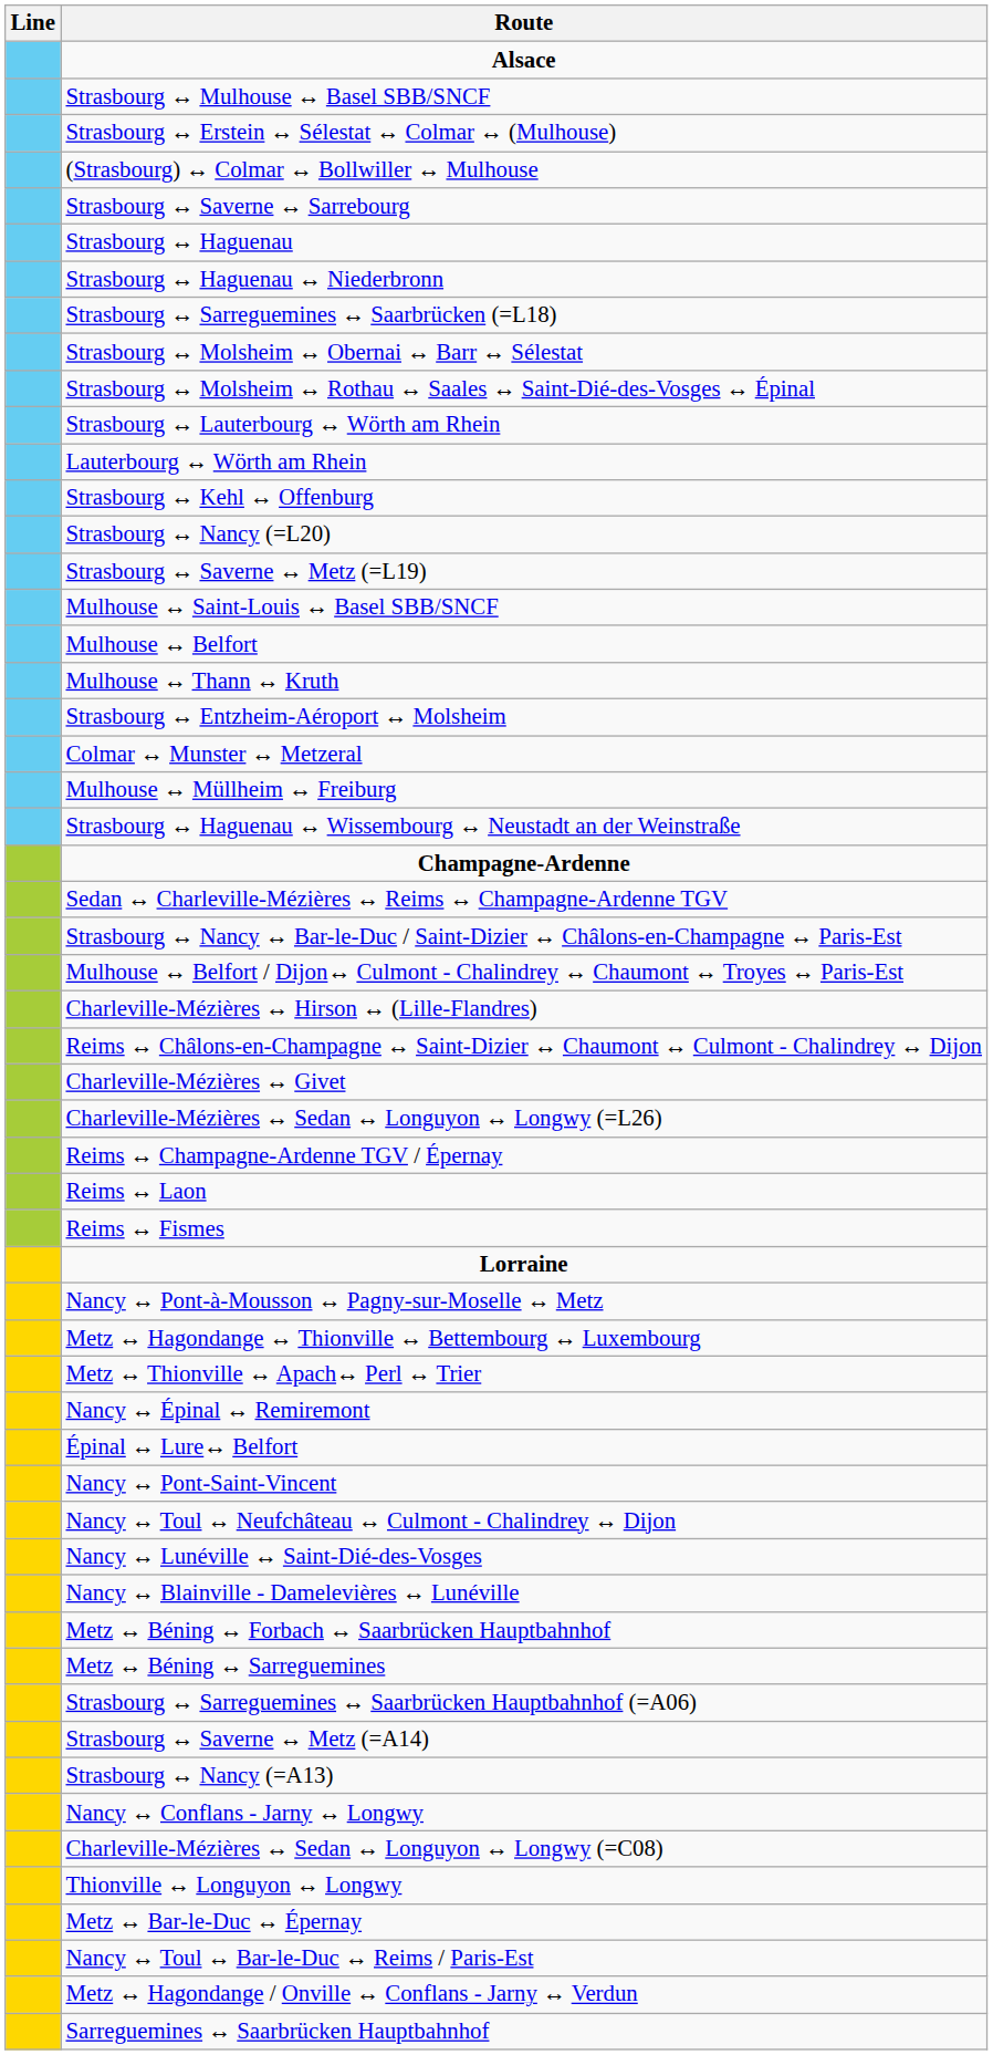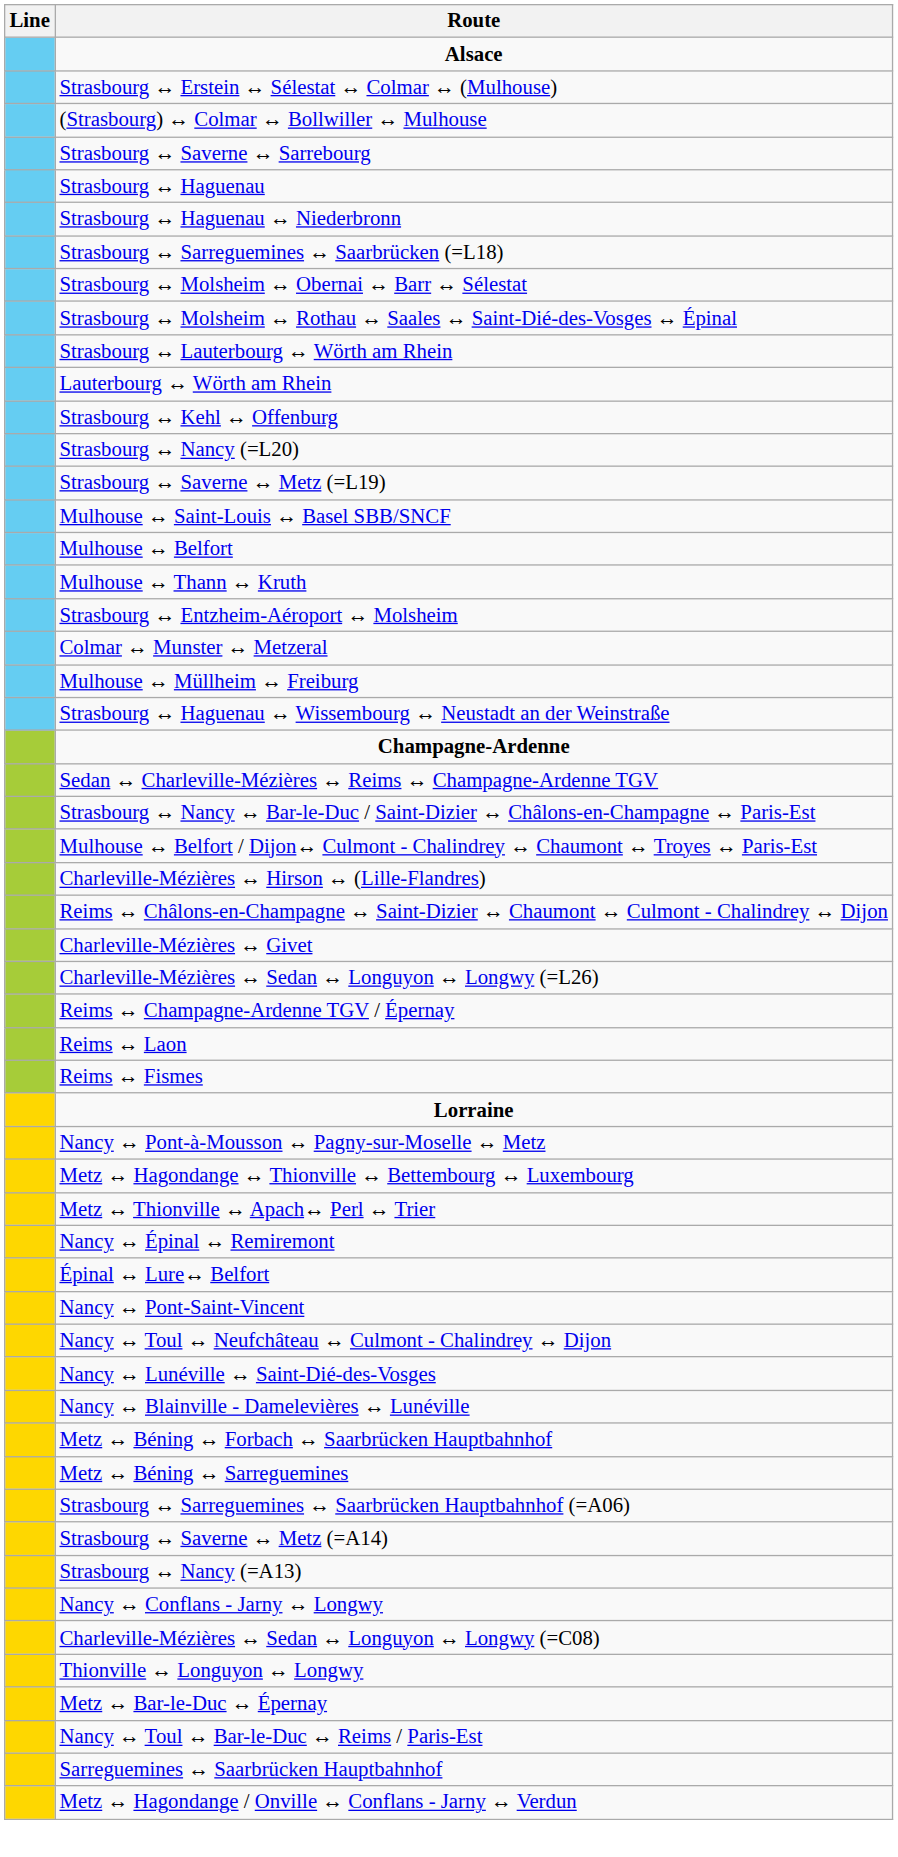- row: Strasbourg ↔ Mulhouse ↔ Basel SBB/SNCF
rows swapped: Metz ↔ Hagondange / Onville ↔ Conflans - Jarny ↔ Verdun <-> Sarreguemines ↔ Saarbrücken Hauptbahnhof
